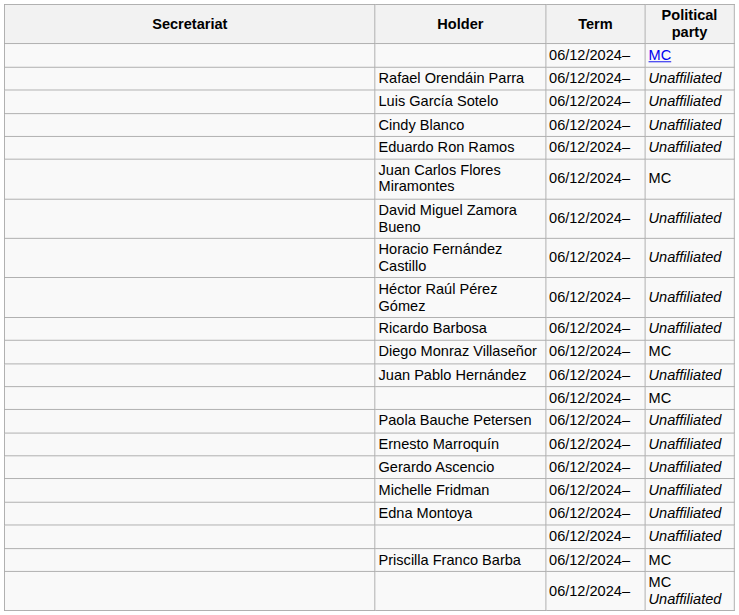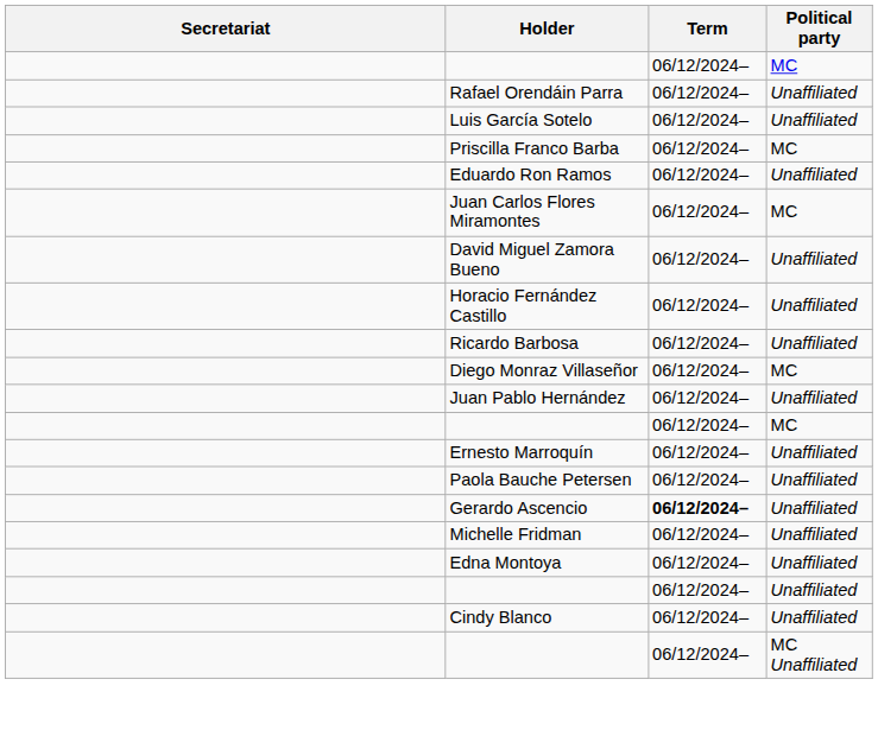rows swapped: Cindy Blanco <-> Priscilla Franco Barba
- row: Héctor Raúl Pérez Gómez | 06/12/2024– | Unaffiliated
rows swapped: Paola Bauche Petersen <-> Ernesto Marroquín
Gerardo Ascencio | Term: normal -> bold
